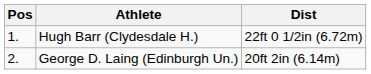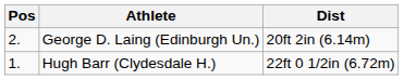rows swapped: Hugh Barr (Clydesdale H.) <-> George D. Laing (Edinburgh Un.)
